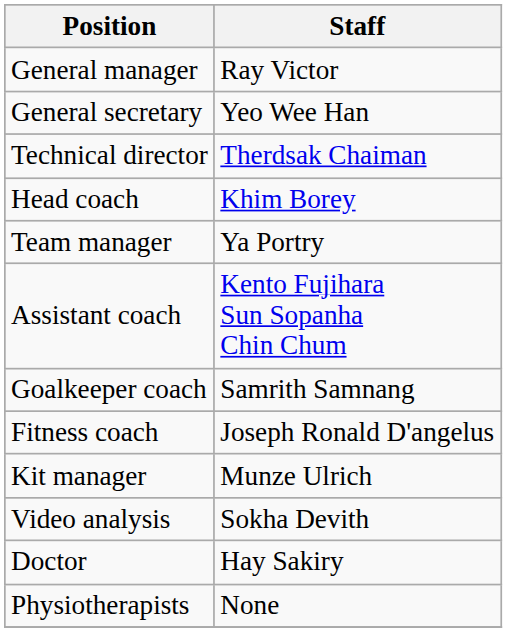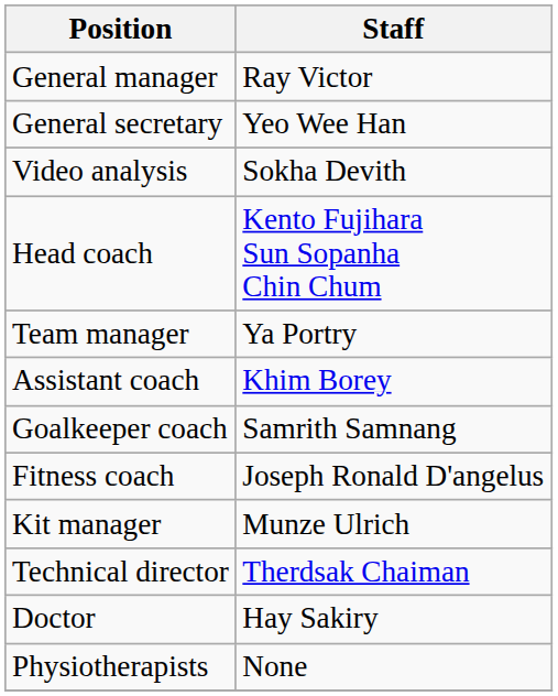rows swapped: Technical director <-> Video analysis
Head coach | Staff: Khim Borey -> Kento Fujihara Sun Sopanha Chin Chum
Assistant coach | Staff: Kento Fujihara Sun Sopanha Chin Chum -> Khim Borey
